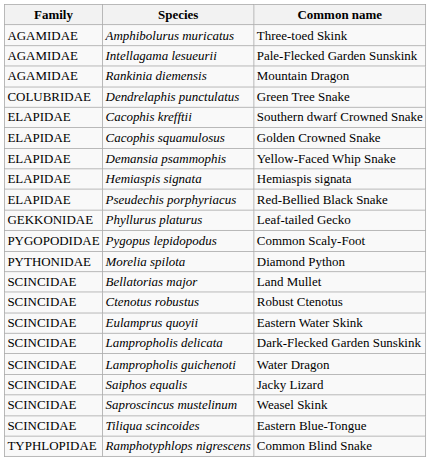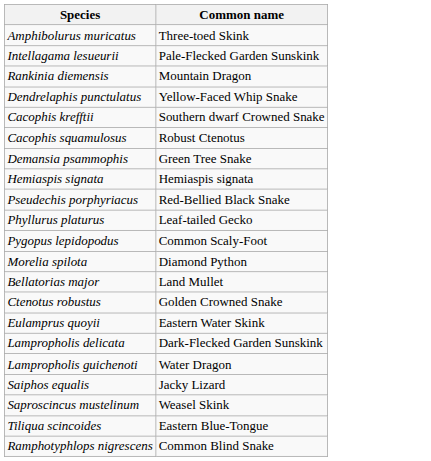- column: Family | AGAMIDAE | AGAMIDAE | AGAMIDAE | COLUBRIDAE | ELAPIDAE | ELAPIDAE | ELAPIDAE | ELAPIDAE | ELAPIDAE | GEKKONIDAE | PYGOPODIDAE | PYTHONIDAE | SCINCIDAE | SCINCIDAE | SCINCIDAE | SCINCIDAE | SCINCIDAE | SCINCIDAE | SCINCIDAE | SCINCIDAE | TYPHLOPIDAE
Dendrelaphis punctulatus | Common name: Green Tree Snake -> Yellow-Faced Whip Snake
Cacophis squamulosus | Common name: Golden Crowned Snake -> Robust Ctenotus
Demansia psammophis | Common name: Yellow-Faced Whip Snake -> Green Tree Snake
Ctenotus robustus | Common name: Robust Ctenotus -> Golden Crowned Snake
